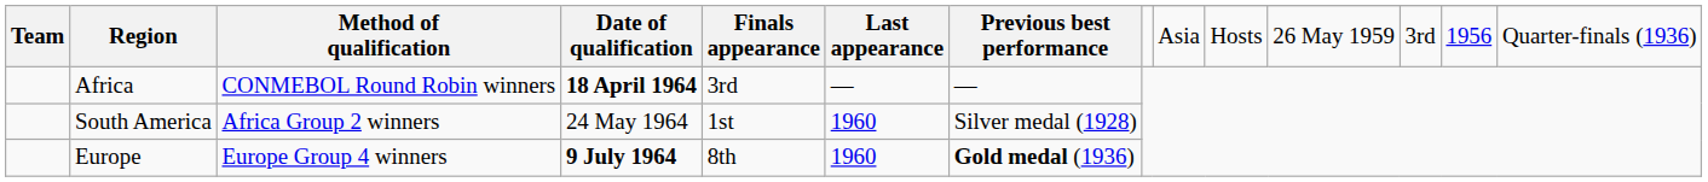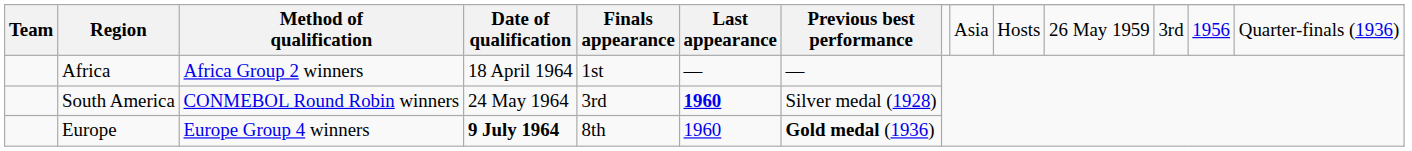Africa | Method of qualification: CONMEBOL Round Robin winners -> Africa Group 2 winners
Africa | Date of qualification: bold -> normal
Africa | Finals appearance: 3rd -> 1st
South America | Method of qualification: Africa Group 2 winners -> CONMEBOL Round Robin winners
South America | Finals appearance: 1st -> 3rd
South America | Last appearance: normal -> bold
